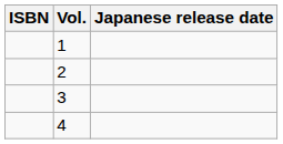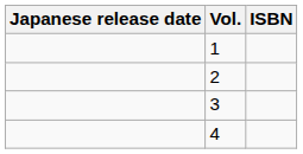columns swapped: Japanese release date <-> ISBN
